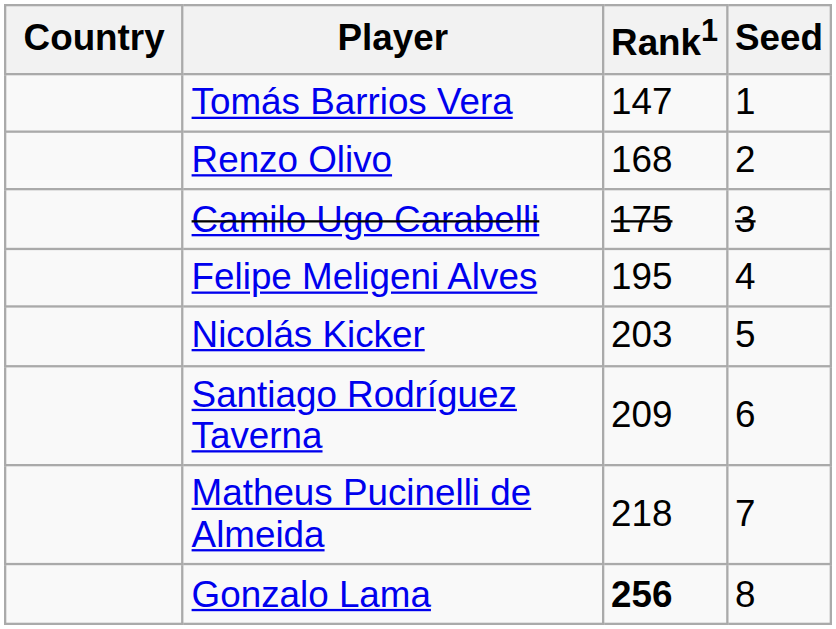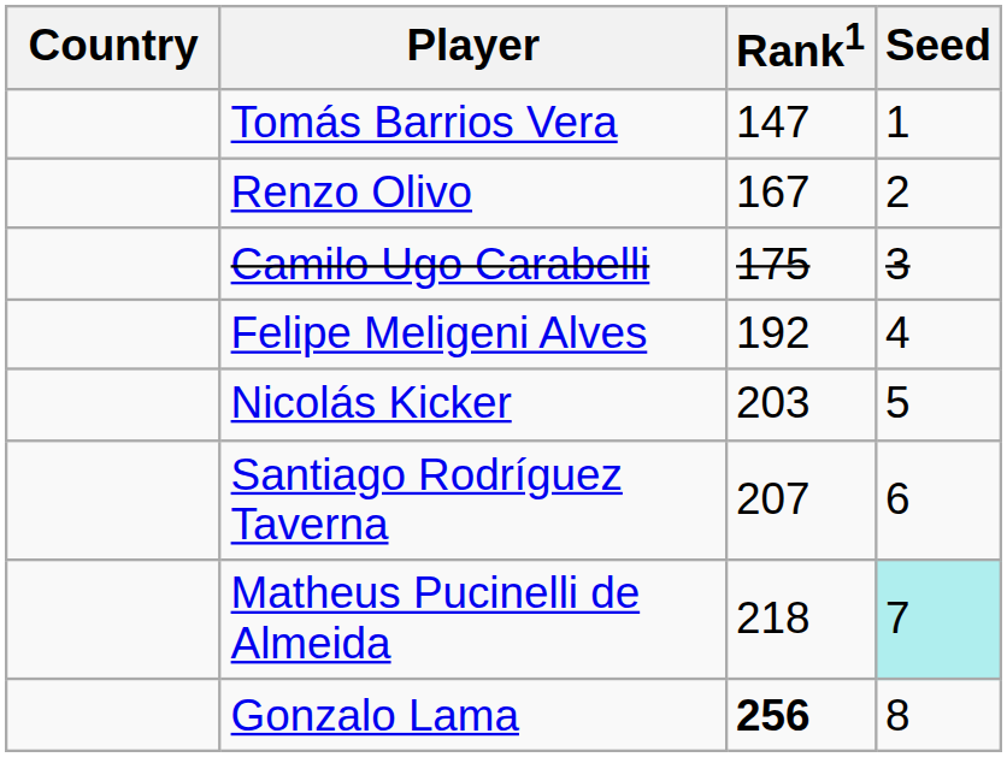Renzo Olivo | Rank1: 168 -> 167
Felipe Meligeni Alves | Rank1: 195 -> 192
Santiago Rodríguez Taverna | Rank1: 209 -> 207
Matheus Pucinelli de Almeida | Seed: no background -> paleturquoise background
